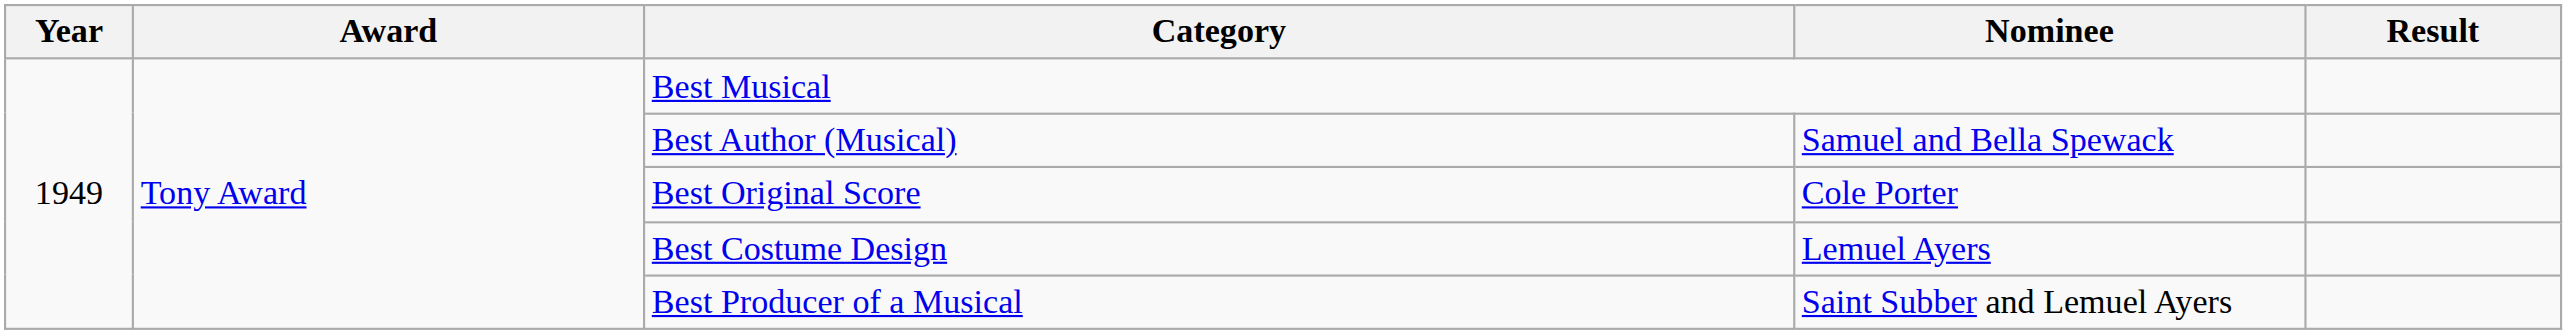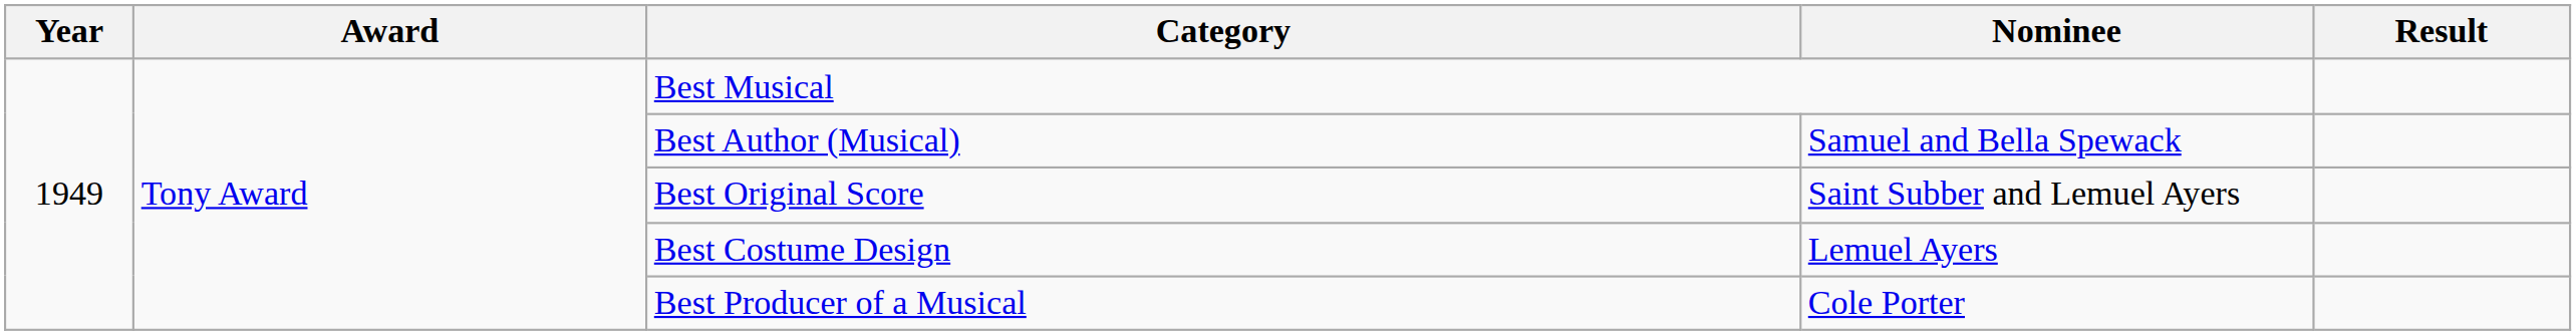Best Original Score | Nominee: Cole Porter -> Saint Subber and Lemuel Ayers
Best Producer of a Musical | Nominee: Saint Subber and Lemuel Ayers -> Cole Porter
